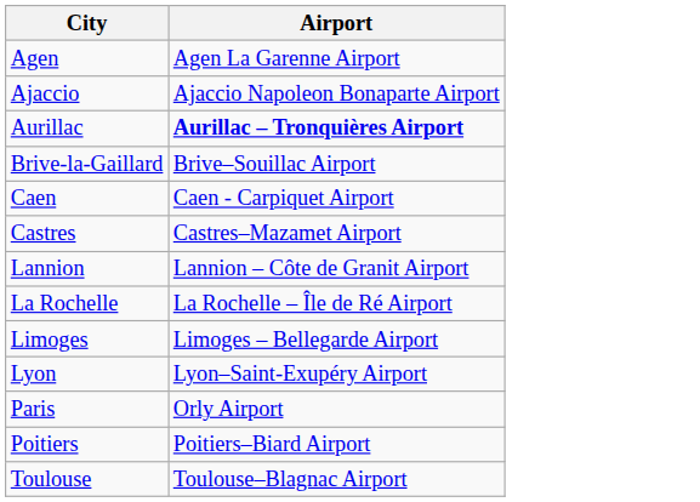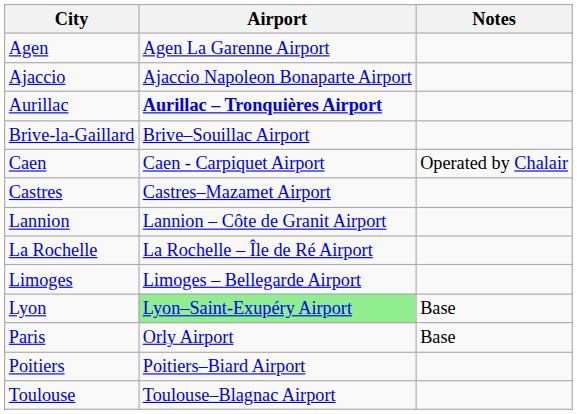+ column: Notes | Operated by Chalair | Base | Base
Lyon | Airport: no background -> lightgreen background
